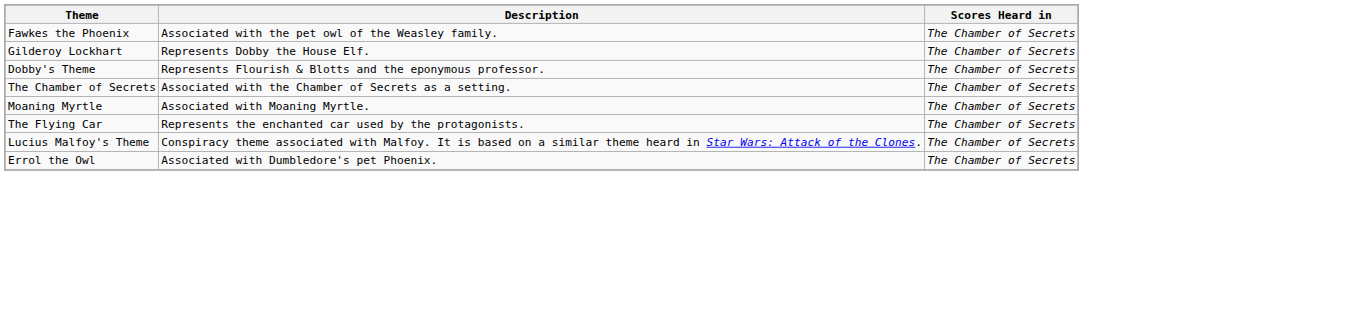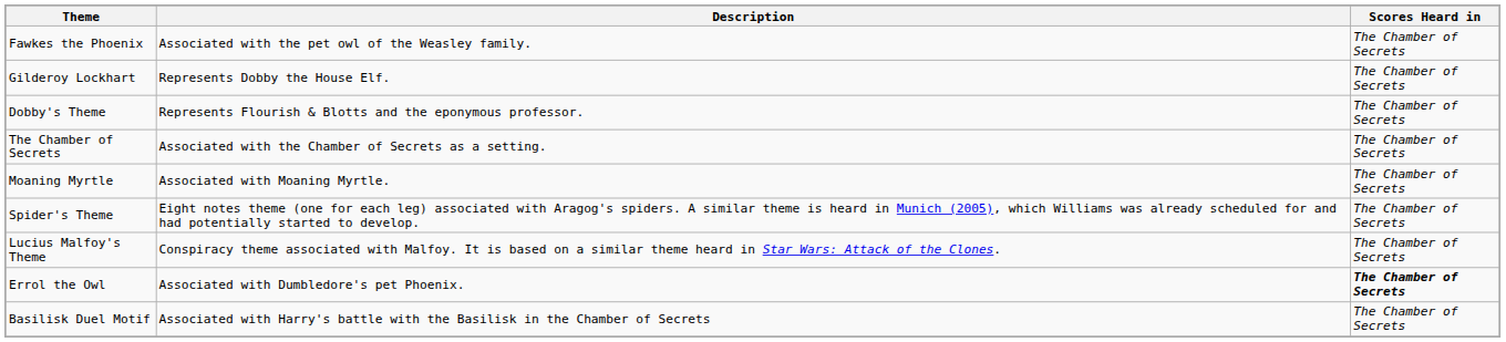- row: The Flying Car | Represents the enchanted car used by the protagonists. | The Chamber of Secrets
+ row: Spider's Theme | Eight notes theme (one for each leg) associated with Aragog's spiders. A similar theme is heard in Munich (2005), which Williams was already scheduled for and had potentially started to develop. | The Chamber of Secrets
Errol the Owl | Scores Heard in: normal -> bold
+ row: Basilisk Duel Motif | Associated with Harry's battle with the Basilisk in the Chamber of Secrets | The Chamber of Secrets
